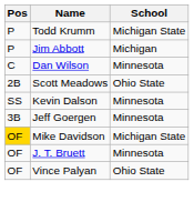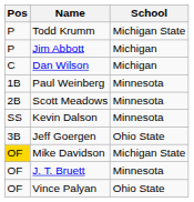Dan Wilson | School: Minnesota -> Michigan
+ row: 1B | Paul Weinberg | Minnesota
Scott Meadows | School: Ohio State -> Minnesota
Jeff Goergen | School: Minnesota -> Ohio State
